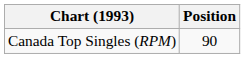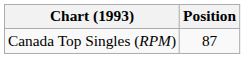Canada Top Singles (RPM) | Position: 90 -> 87
